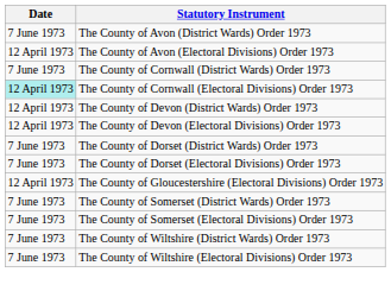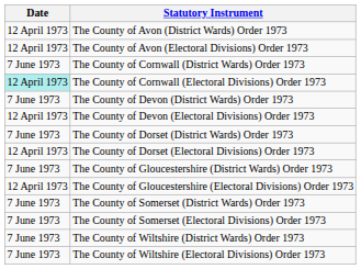The County of Avon (District Wards) Order 1973 | Date: 7 June 1973 -> 12 April 1973
The County of Devon (District Wards) Order 1973 | Date: 12 April 1973 -> 7 June 1973
The County of Dorset (Electoral Divisions) Order 1973 | Date: 7 June 1973 -> 12 April 1973
+ row: 7 June 1973 | The County of Gloucestershire (District Wards) Order 1973
